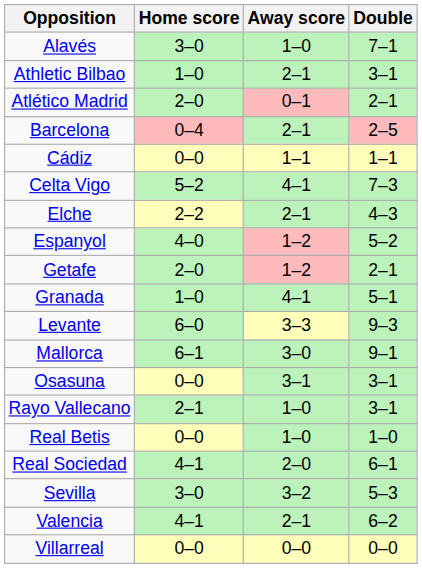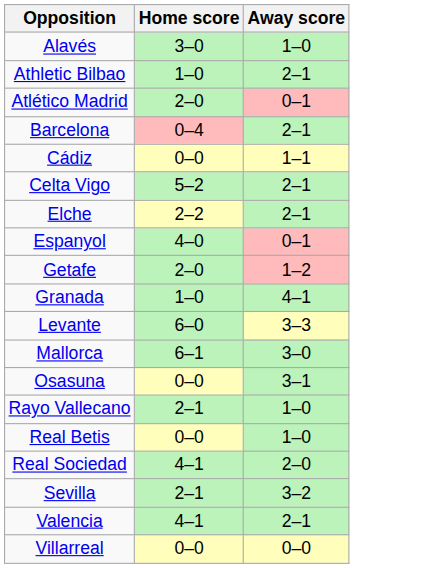- column: Double | 7–1 | 3–1 | 2–1 | 2–5 | 1–1 | 7–3 | 4–3 | 5–2 | 2–1 | 5–1 | 9–3 | 9–1 | 3–1 | 3–1 | 1–0 | 6–1 | 5–3 | 6–2 | 0–0
Celta Vigo | Away score: 4–1 -> 2–1
Espanyol | Away score: 1–2 -> 0–1
Sevilla | Home score: 3–0 -> 2–1
